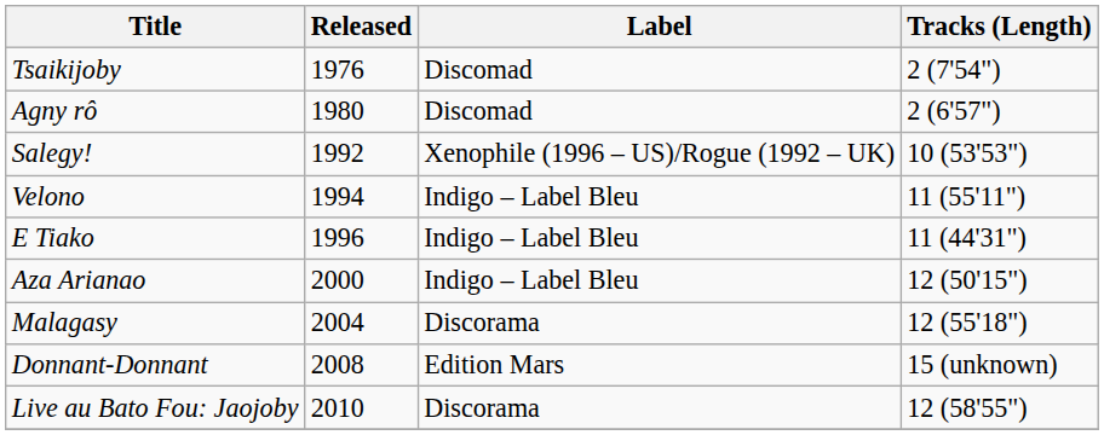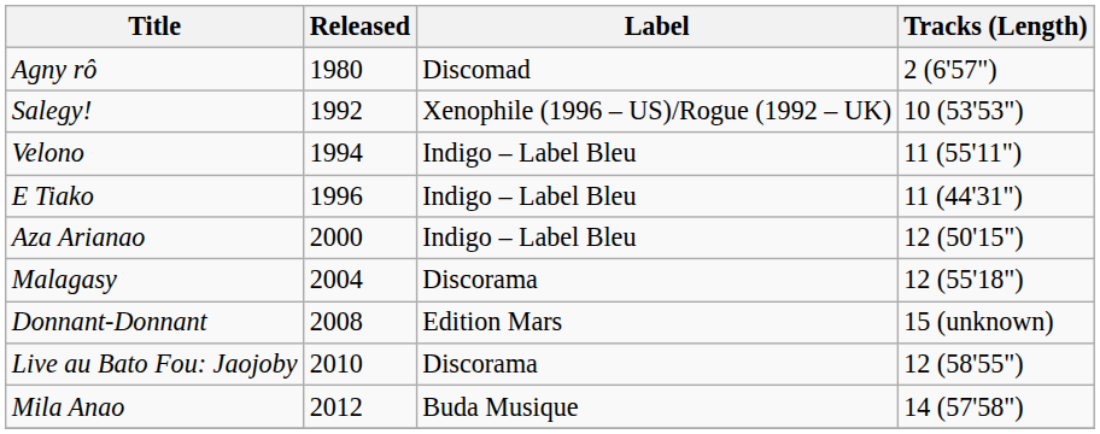- row: Tsaikijoby | 1976 | Discomad | 2 (7'54")
+ row: Mila Anao | 2012 | Buda Musique | 14 (57'58")
